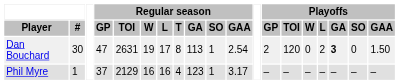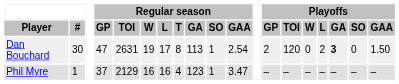Phil Myre | Regular season / GAA: 3.17 -> 3.47
